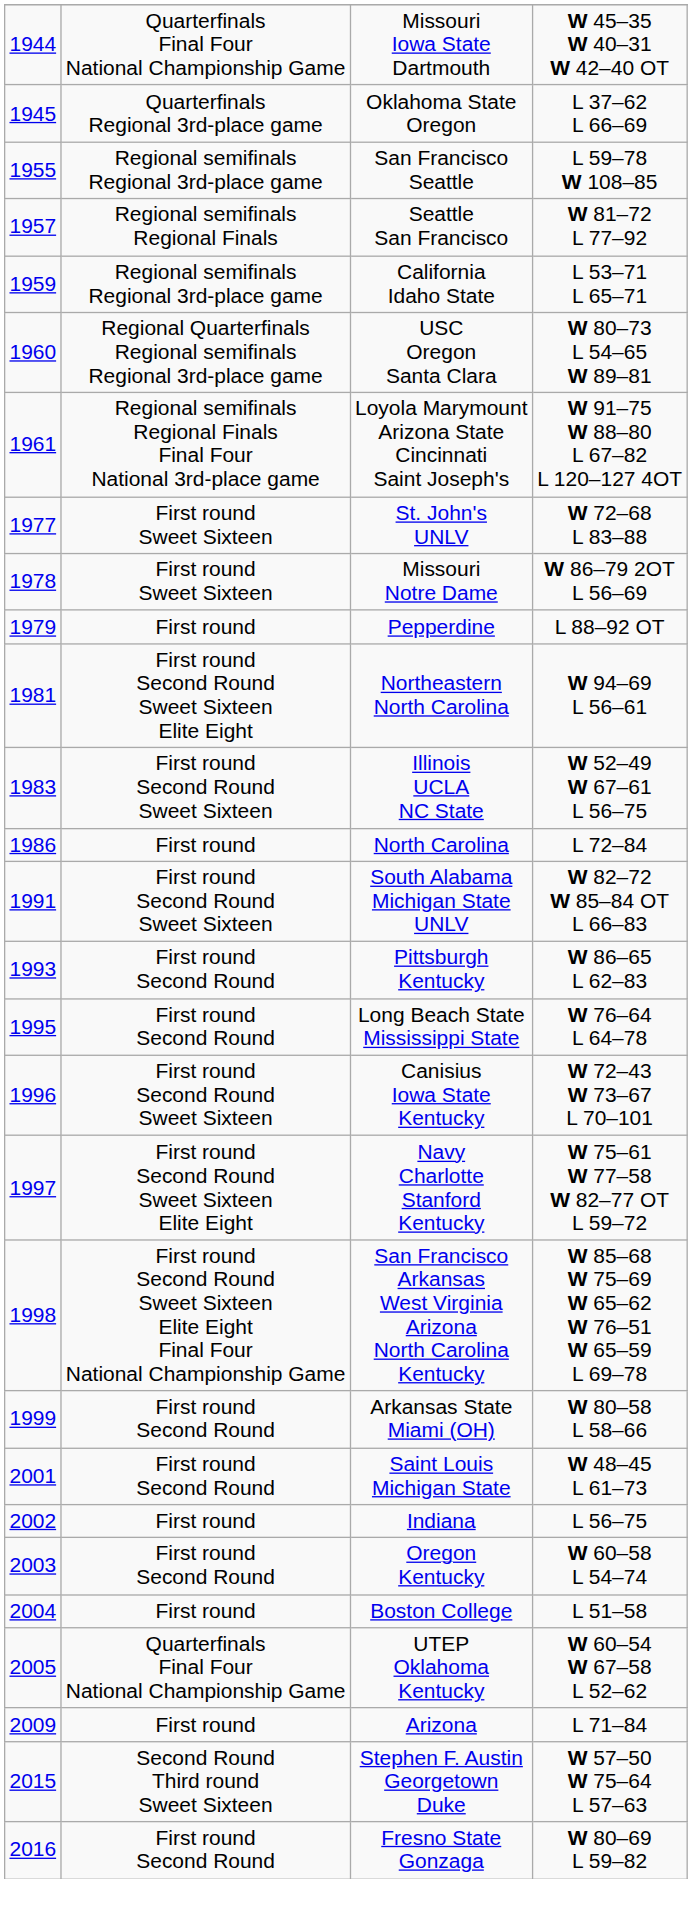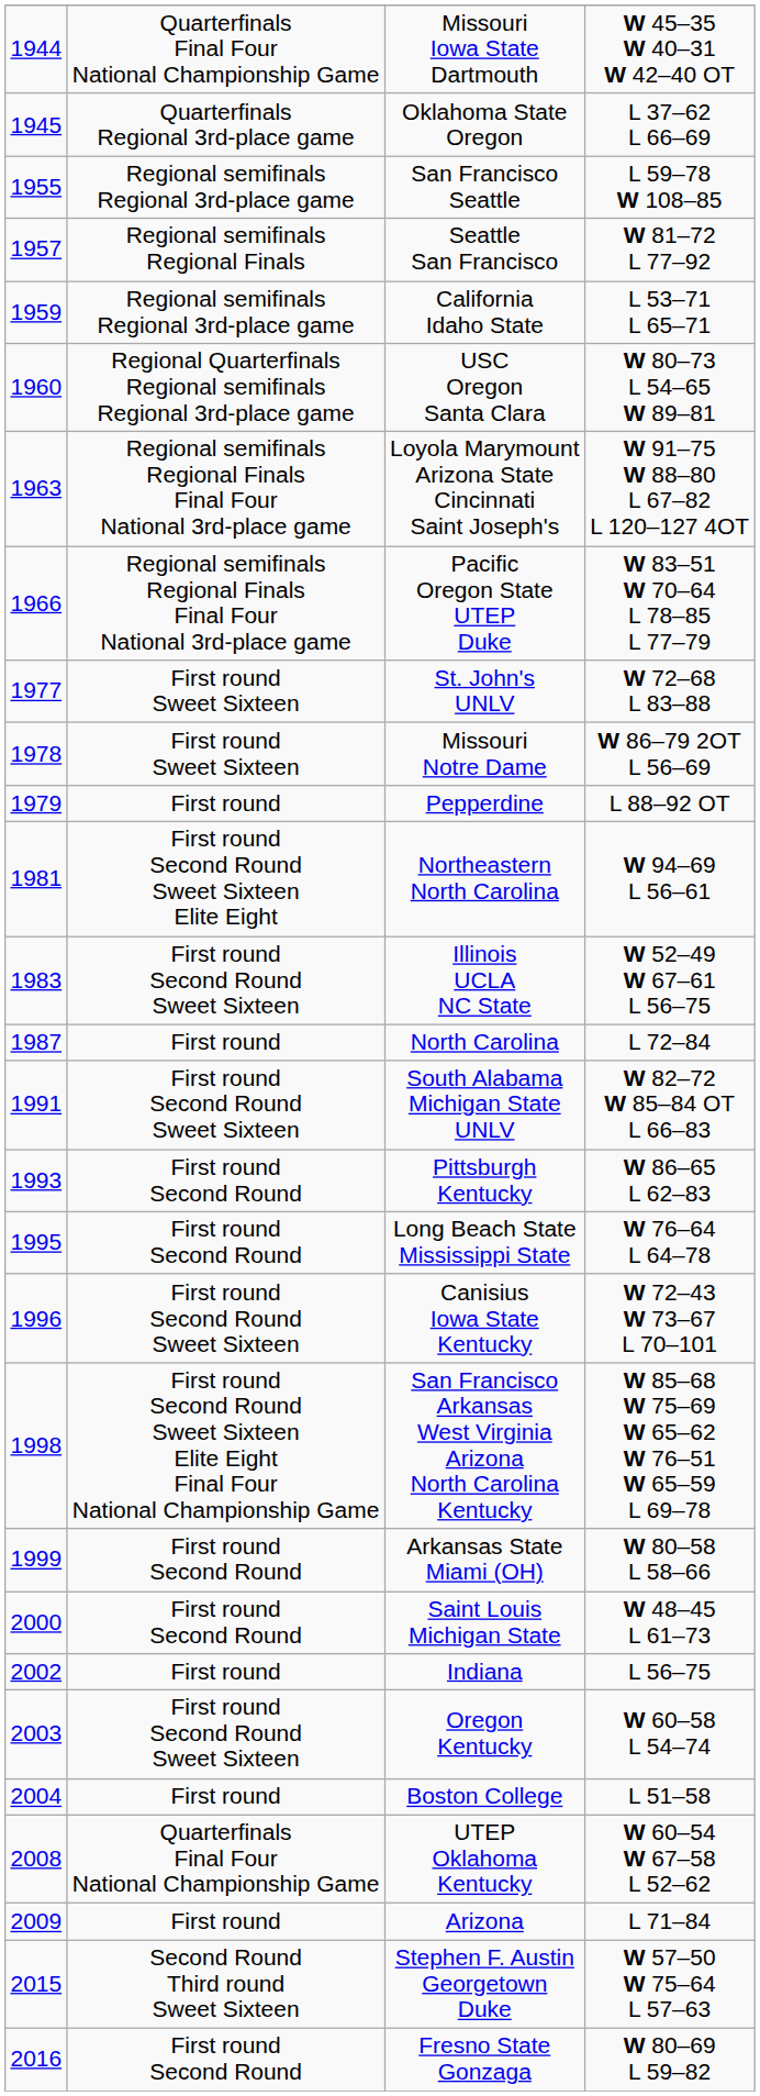Loyola Marymount Arizona State Cincinnati Saint Joseph's | column 1: 1961 -> 1963
+ row: 1966 | Regional semifinals Regional Finals Final Four National 3rd-place game | Pacific Oregon State UTEP Duke | W 83–51 W 70–64 L 78–85 L 77–79
North Carolina | column 1: 1986 -> 1987
- row: 1997 | First round Second Round Sweet Sixteen Elite Eight | Navy Charlotte Stanford Kentucky | W 75–61 W 77–58 W 82–77 OT L 59–72
Saint Louis Michigan State | column 1: 2001 -> 2000
Oregon Kentucky | column 2: First round Second Round -> First round Second Round Sweet Sixteen
UTEP Oklahoma Kentucky | column 1: 2005 -> 2008
